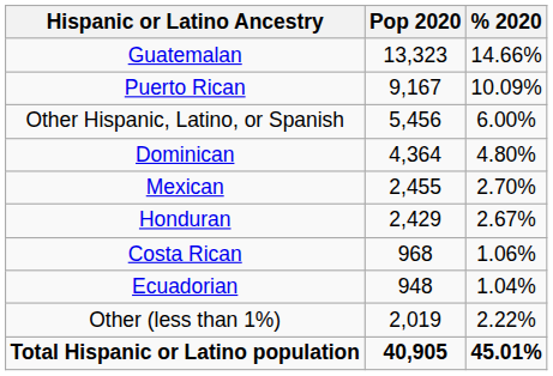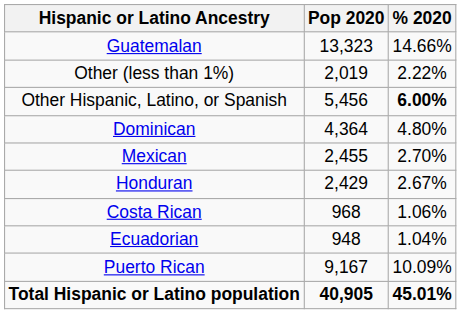rows swapped: Puerto Rican <-> Other (less than 1%)
Other Hispanic, Latino, or Spanish | % 2020: normal -> bold
